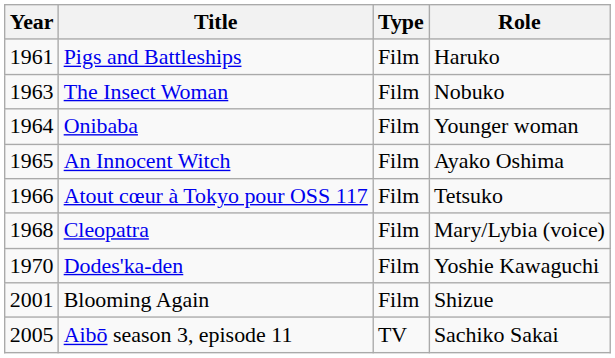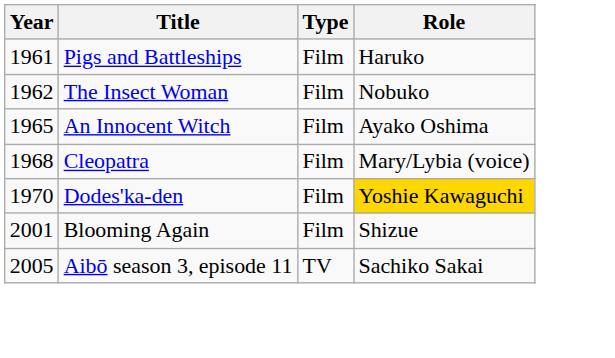The Insect Woman | Year: 1963 -> 1962
- row: 1964 | Onibaba | Film | Younger woman
- row: 1966 | Atout cœur à Tokyo pour OSS 117 | Film | Tetsuko
Dodes'ka-den | Role: no background -> gold background
